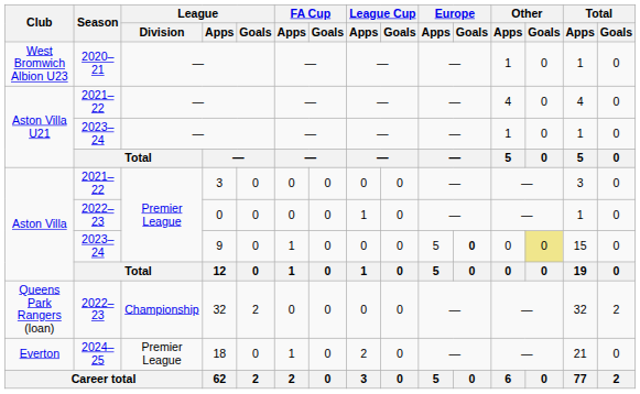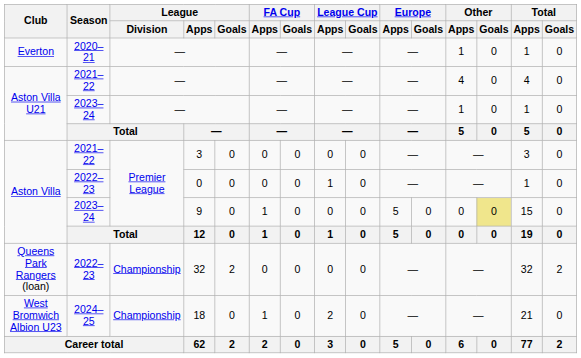2020–21 / — | Club: West Bromwich Albion U23 -> Everton
9 | Europe / Goals: bold -> normal
18 | Club: Everton -> West Bromwich Albion U23
18 | League / Division: Premier League -> Championship
